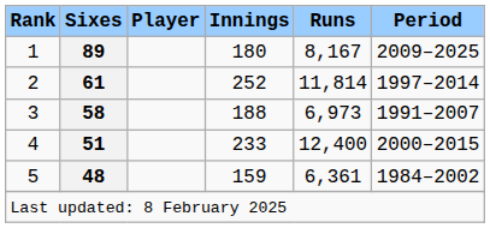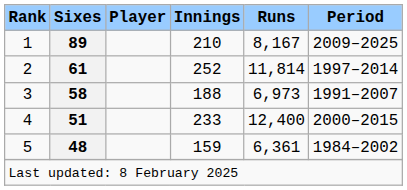1 | Innings: 180 -> 210
